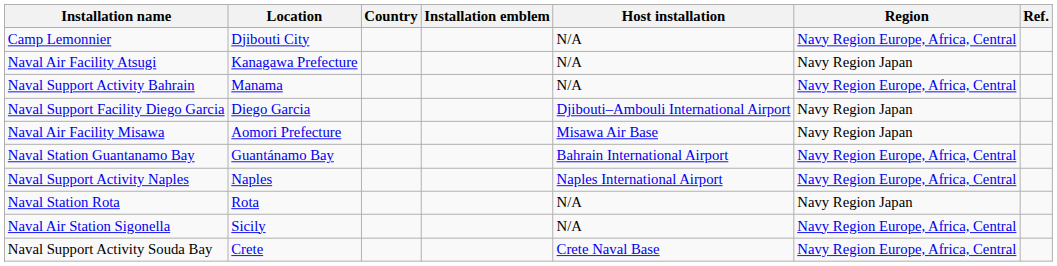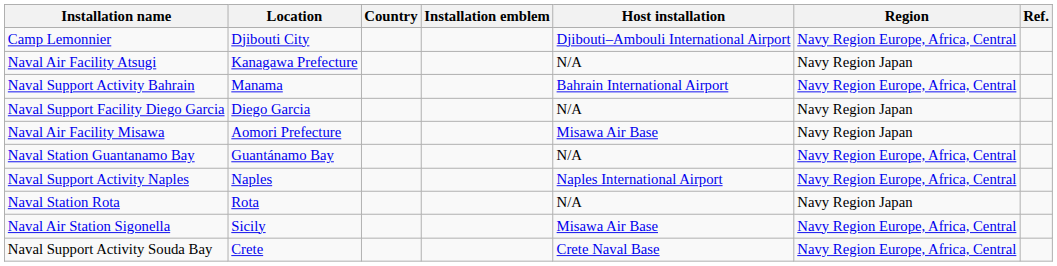Camp Lemonnier | Host installation: N/A -> Djibouti–Ambouli International Airport
Naval Support Activity Bahrain | Host installation: N/A -> Bahrain International Airport
Naval Support Facility Diego Garcia | Host installation: Djibouti–Ambouli International Airport -> N/A
Naval Station Guantanamo Bay | Host installation: Bahrain International Airport -> N/A
Naval Air Station Sigonella | Host installation: N/A -> Misawa Air Base
